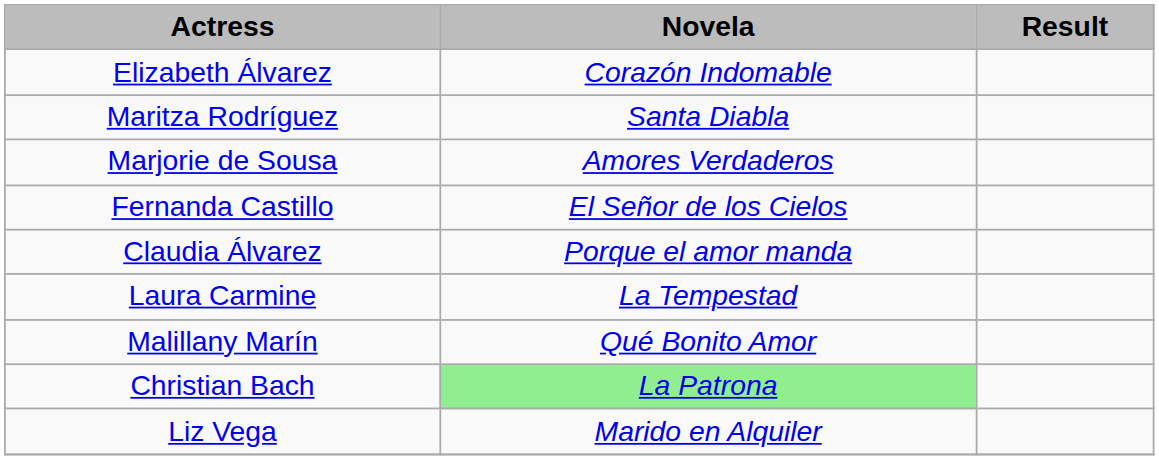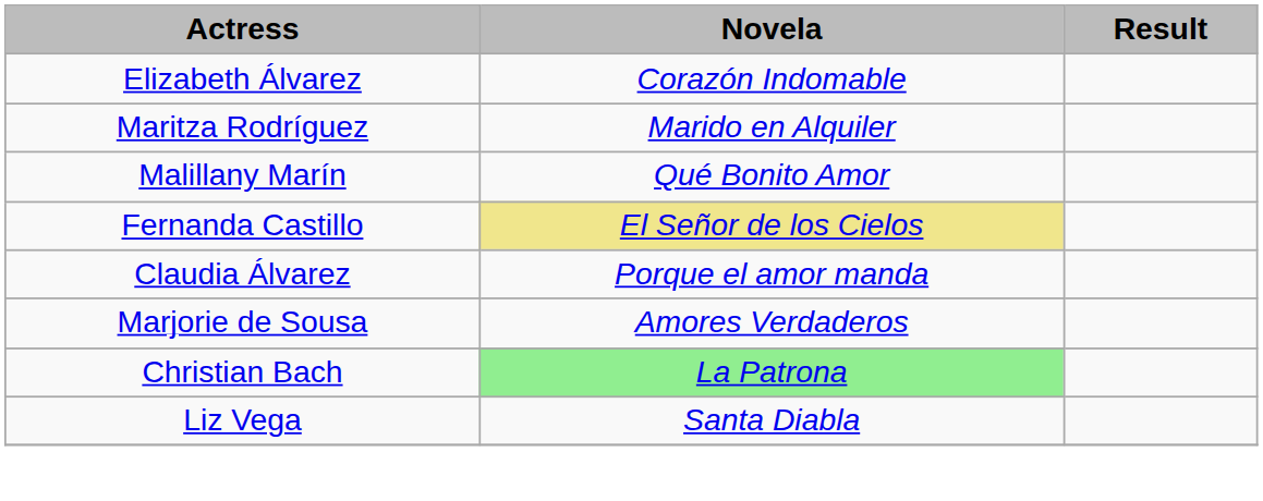Maritza Rodríguez | Novela: Santa Diabla -> Marido en Alquiler
rows swapped: Marjorie de Sousa <-> Malillany Marín
Fernanda Castillo | Novela: no background -> khaki background
- row: Laura Carmine | La Tempestad
Liz Vega | Novela: Marido en Alquiler -> Santa Diabla
